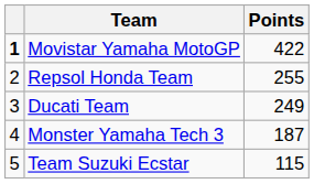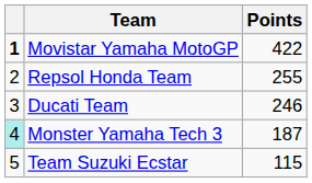Ducati Team | Points: 249 -> 246
Monster Yamaha Tech 3 | column 1: no background -> paleturquoise background
